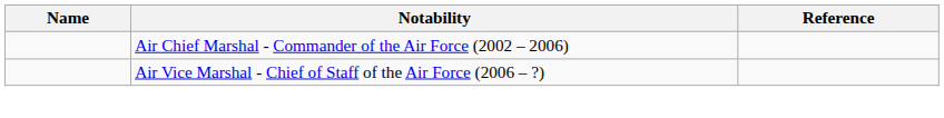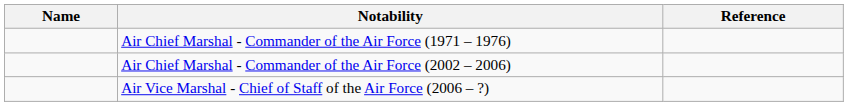+ row: Air Chief Marshal - Commander of the Air Force (1971 – 1976)
